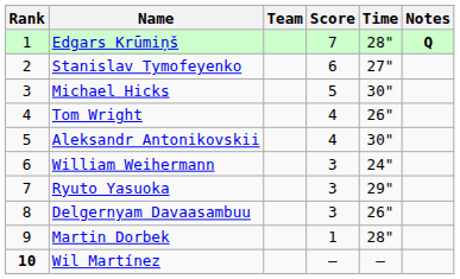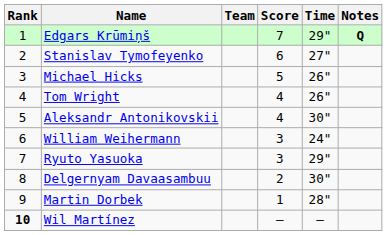Edgars Krūmiņš | Time: 28" -> 29"
Michael Hicks | Time: 30" -> 26"
Delgernyam Davaasambuu | Score: 3 -> 2
Delgernyam Davaasambuu | Time: 26" -> 30"
